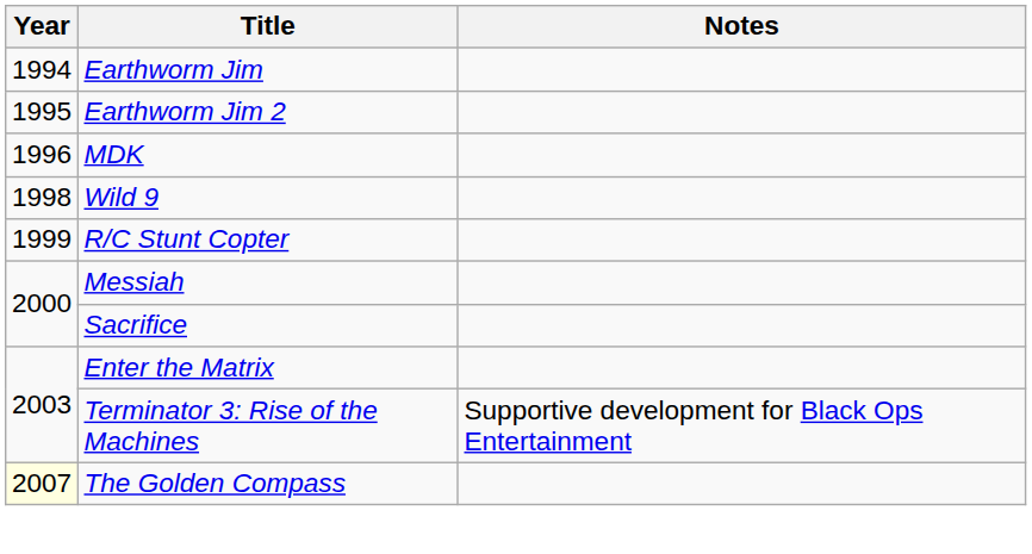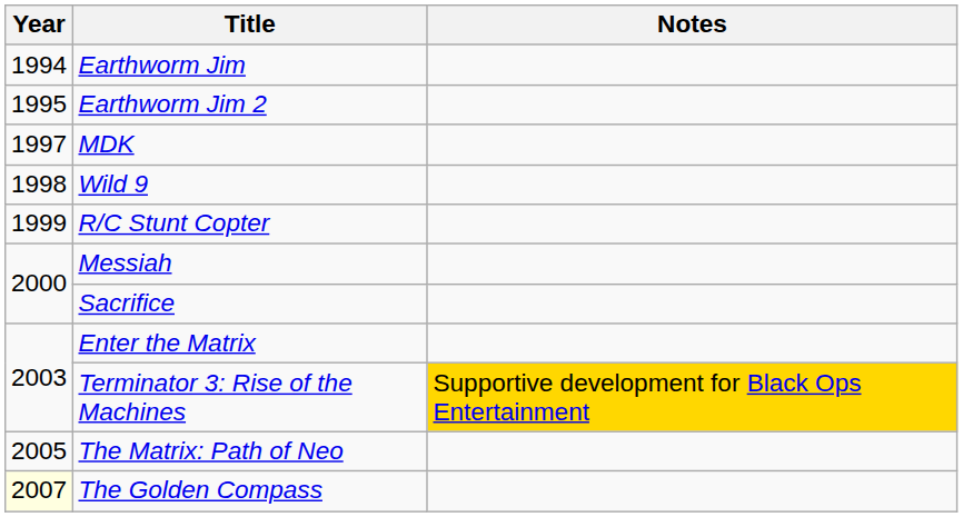MDK | Year: 1996 -> 1997
Terminator 3: Rise of the Machines | Notes: no background -> gold background
+ row: 2005 | The Matrix: Path of Neo
